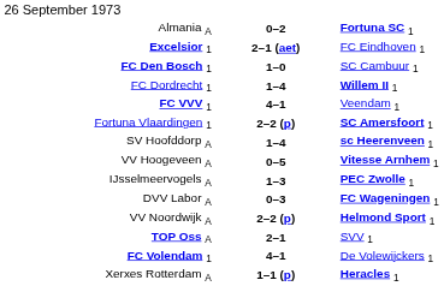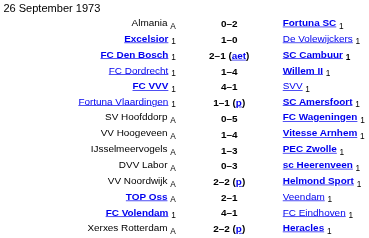Excelsior 1 | column 2: 2–1 (aet) -> 1–0
Excelsior 1 | column 3: FC Eindhoven 1 -> De Volewijckers 1
FC Den Bosch 1 | column 2: 1–0 -> 2–1 (aet)
FC Den Bosch 1 | column 3: normal -> bold
FC VVV 1 | column 3: Veendam 1 -> SVV 1
Fortuna Vlaardingen 1 | column 2: 2–2 (p) -> 1–1 (p)
SV Hoofddorp A | column 2: 1–4 -> 0–5
SV Hoofddorp A | column 3: sc Heerenveen 1 -> FC Wageningen 1
VV Hoogeveen A | column 2: 0–5 -> 1–4
DVV Labor A | column 3: FC Wageningen 1 -> sc Heerenveen 1
TOP Oss A | column 3: SVV 1 -> Veendam 1
FC Volendam 1 | column 3: De Volewijckers 1 -> FC Eindhoven 1
Xerxes Rotterdam A | column 2: 1–1 (p) -> 2–2 (p)
